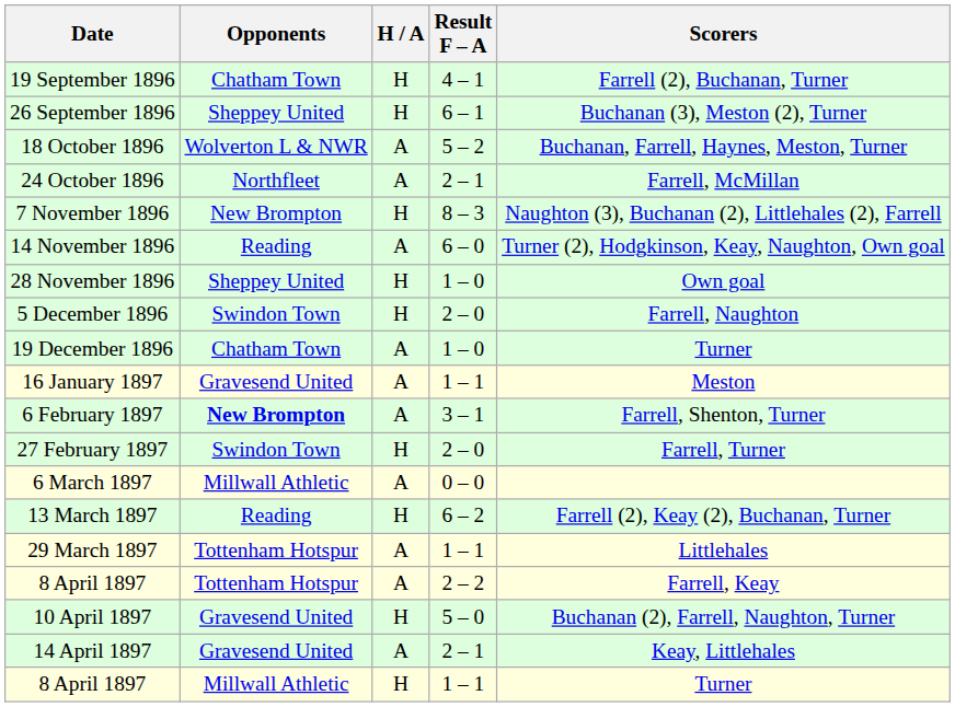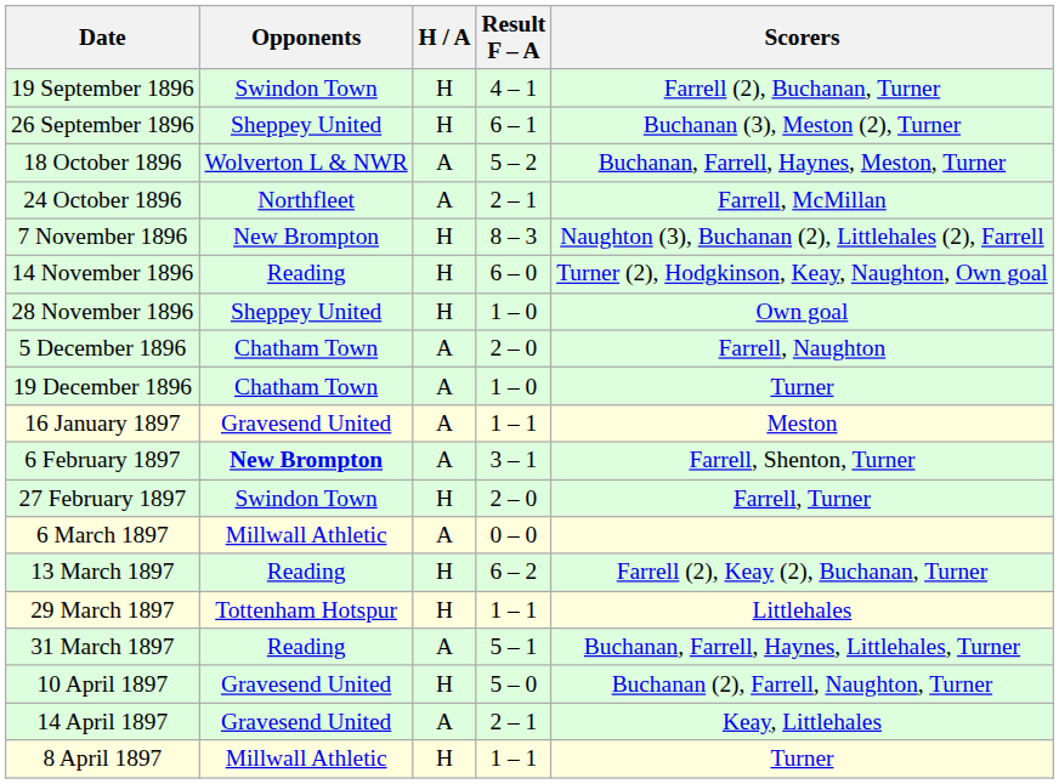19 September 1896 | Opponents: Chatham Town -> Swindon Town
14 November 1896 | H / A: A -> H
5 December 1896 | Opponents: Swindon Town -> Chatham Town
5 December 1896 | H / A: H -> A
29 March 1897 | H / A: A -> H
+ row: 31 March 1897 | Reading | A | 5 – 1 | Buchanan, Farrell, Haynes, Littlehales, Turner
- row: 8 April 1897 | Tottenham Hotspur | A | 2 – 2 | Farrell, Keay
